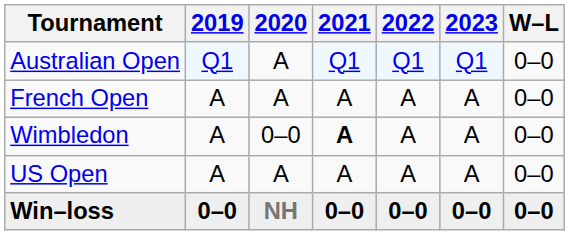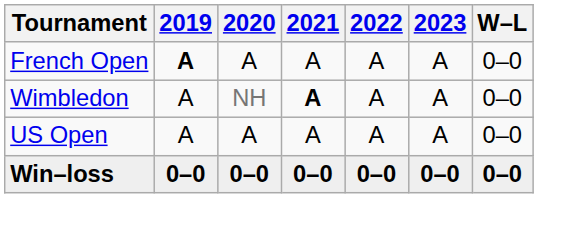- row: Australian Open | Q1 | A | Q1 | Q1 | Q1 | 0–0
French Open | 2019: normal -> bold
Wimbledon | 2020: 0–0 -> NH
Win–loss | 2020: NH -> 0–0
